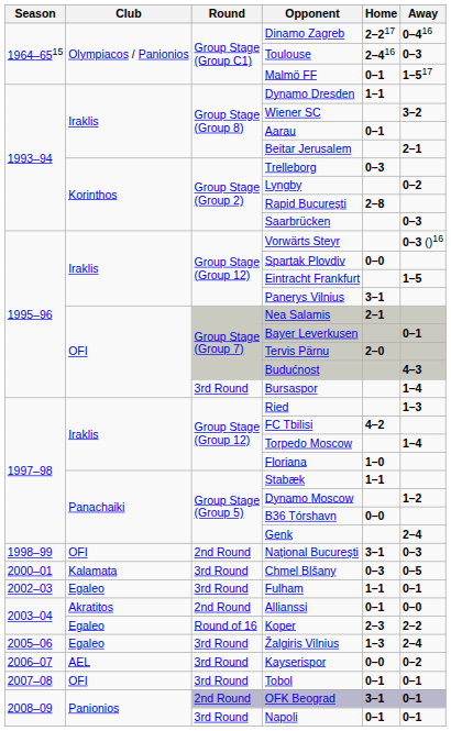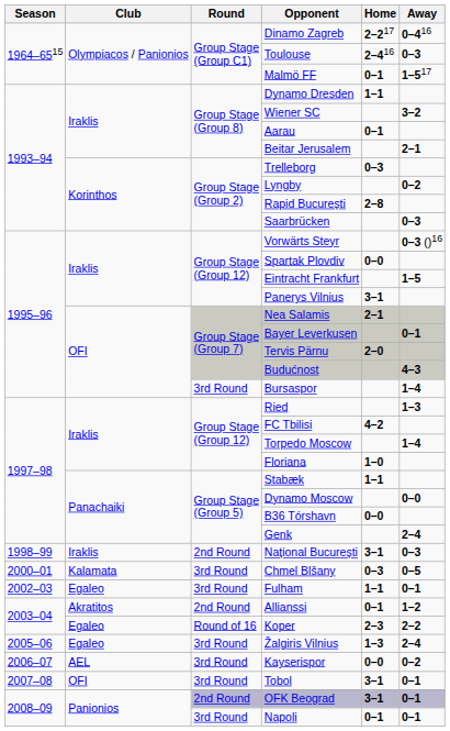Dynamo Moscow | Away: 1–2 -> 0–0
Național București | Club: OFI -> Iraklis
Allianssi | Away: 0–0 -> 1–2
Tobol | Home: 0–1 -> 3–1
